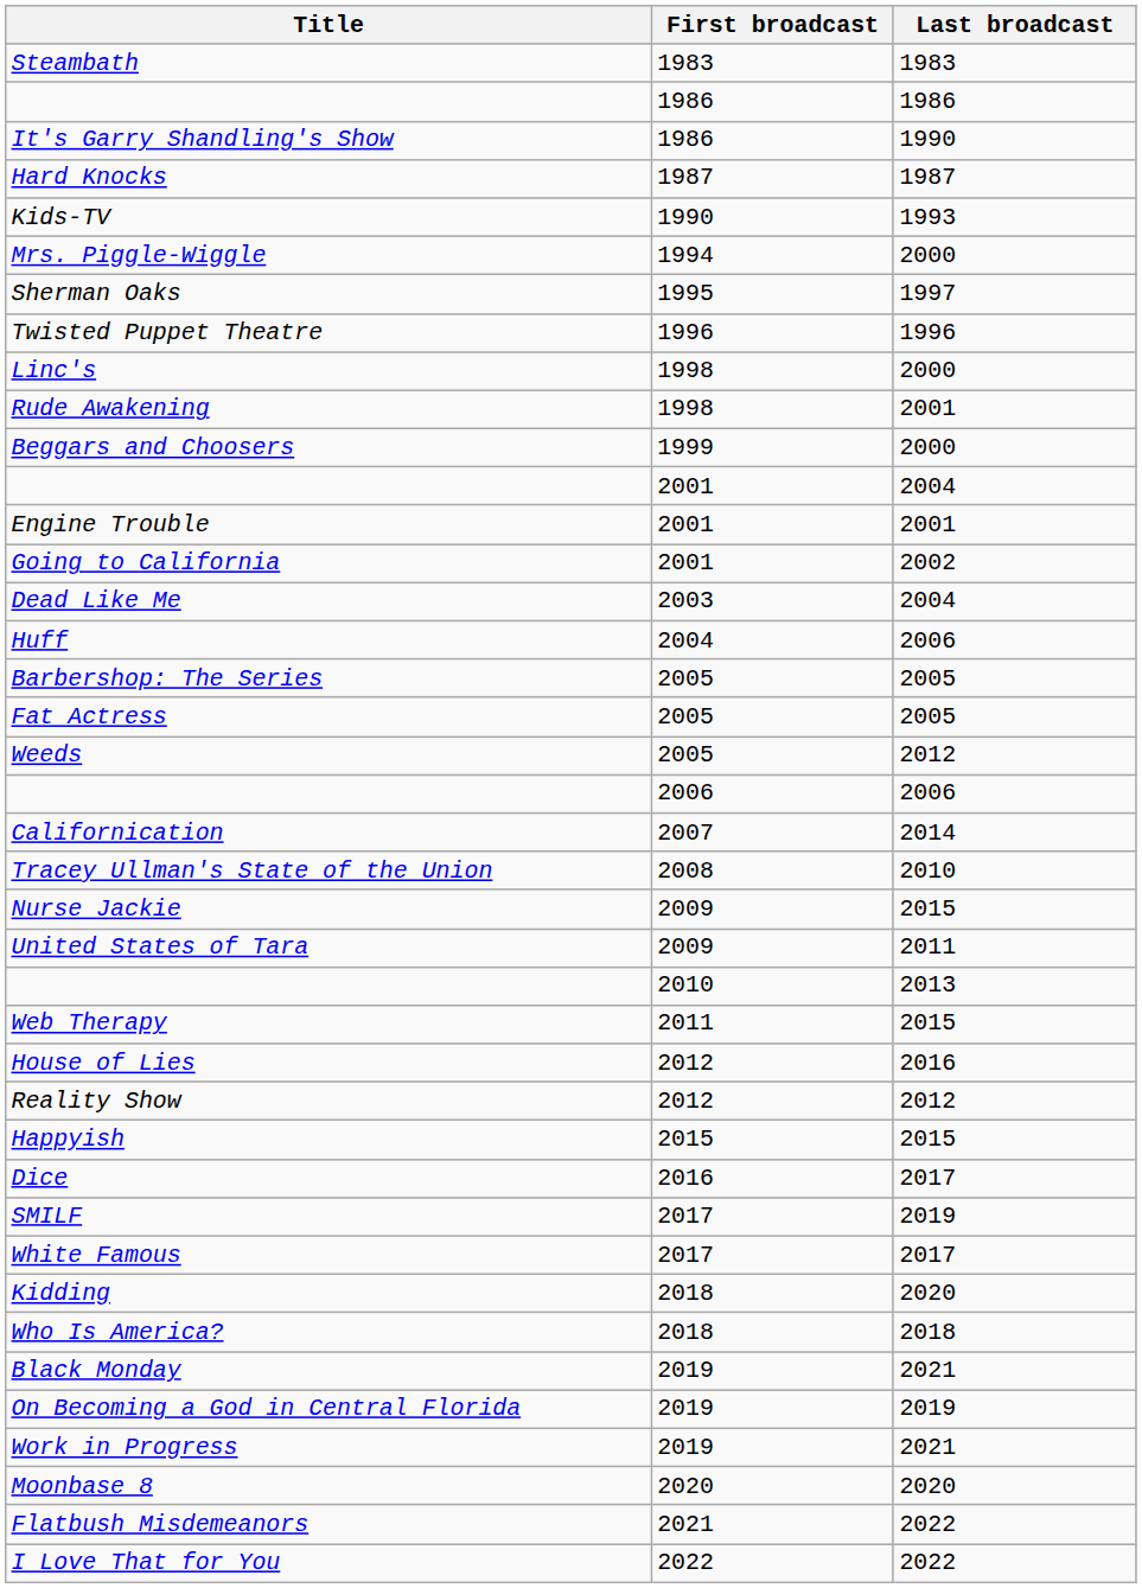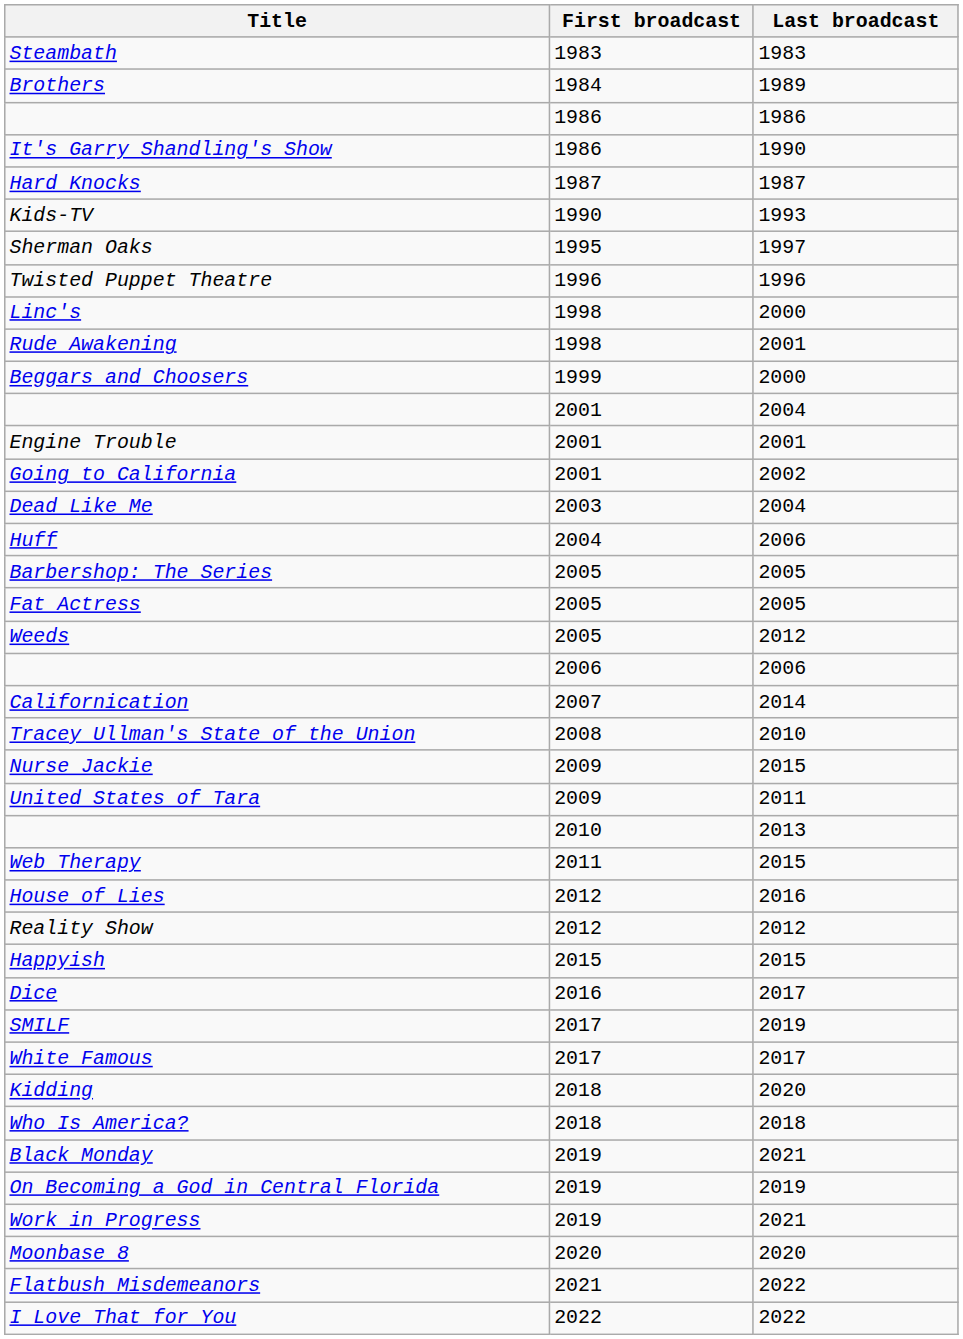+ row: Brothers | 1984 | 1989
- row: Mrs. Piggle-Wiggle | 1994 | 2000
